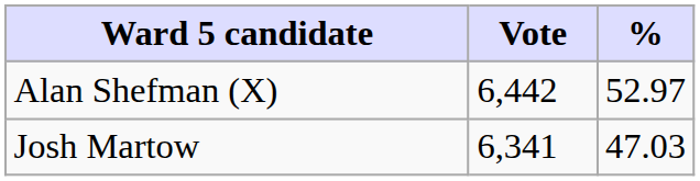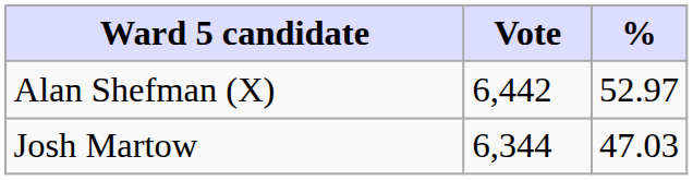Josh Martow | Vote: 6,341 -> 6,344
